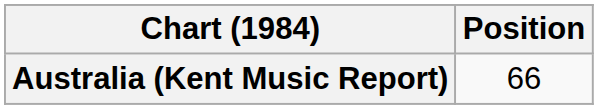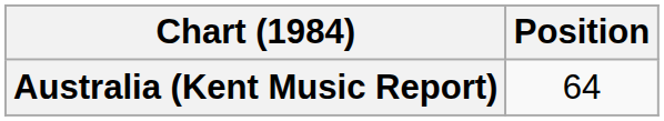Australia (Kent Music Report) | Position: 66 -> 64
